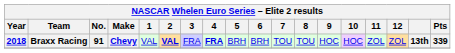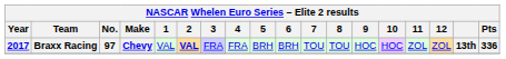Braxx Racing | Year: 2018 -> 2017
Braxx Racing | No.: 91 -> 97
Braxx Racing | 4: bold -> normal
Braxx Racing | Pts: 339 -> 336
